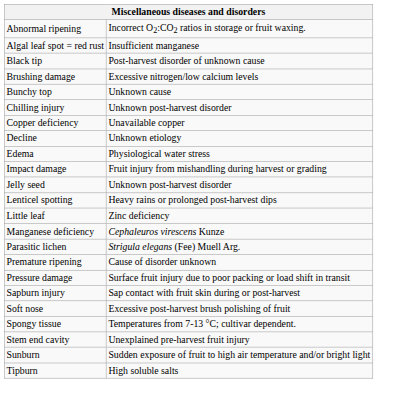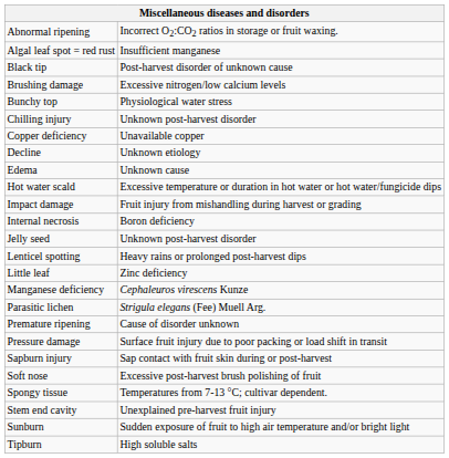Bunchy top | column 2: Unknown cause -> Physiological water stress
Edema | column 2: Physiological water stress -> Unknown cause
+ row: Hot water scald | Excessive temperature or duration in hot water or hot water/fungicide dips
+ row: Internal necrosis | Boron deficiency
